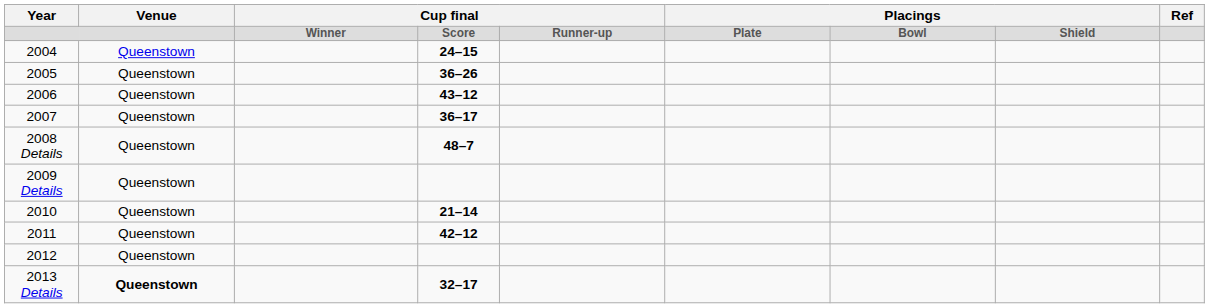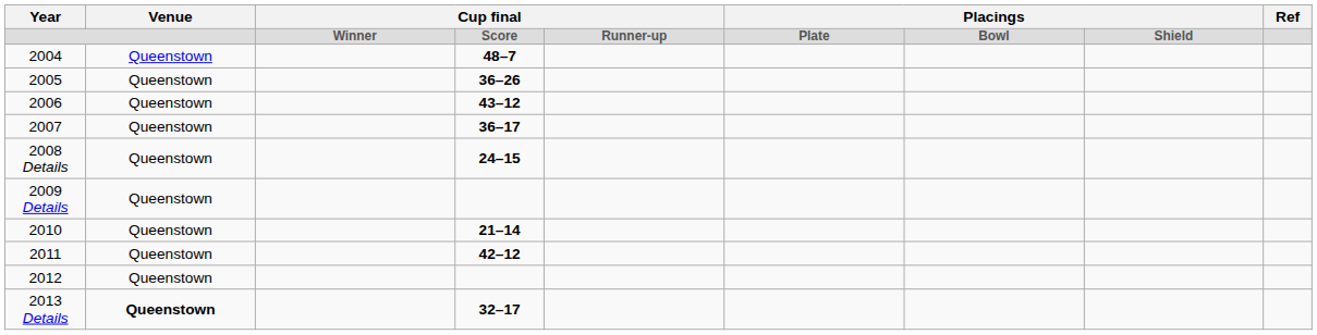2004 | column 4: 24–15 -> 48–7
2008 Details | column 4: 48–7 -> 24–15
